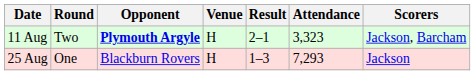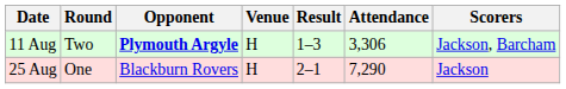11 Aug | Result: 2–1 -> 1–3
11 Aug | Attendance: 3,323 -> 3,306
25 Aug | Result: 1–3 -> 2–1
25 Aug | Attendance: 7,293 -> 7,290
